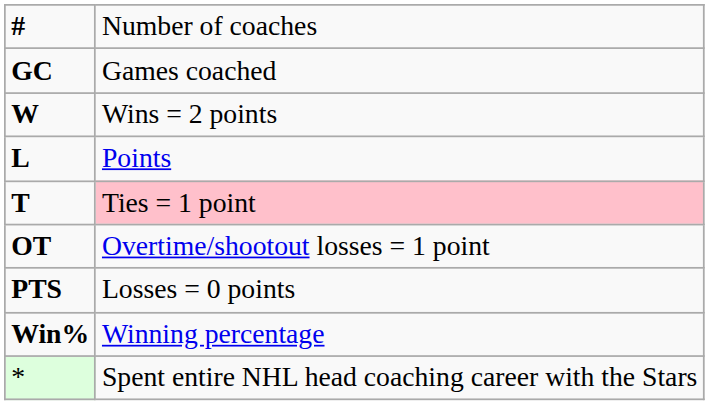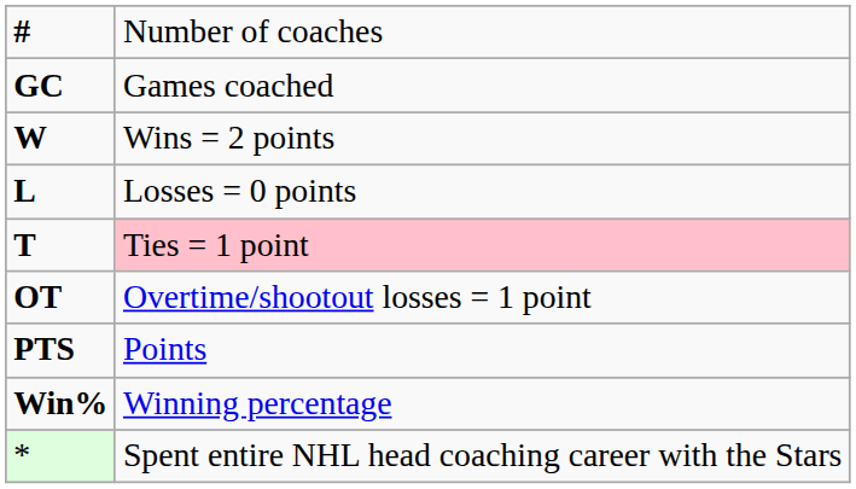L | column 2: Points -> Losses = 0 points
PTS | column 2: Losses = 0 points -> Points
